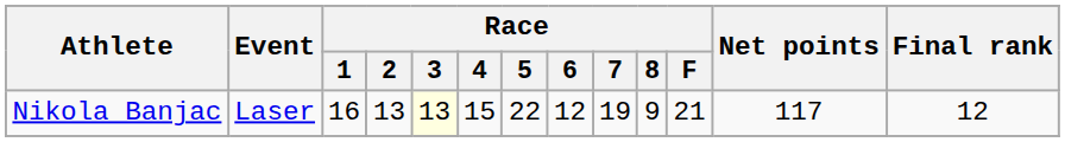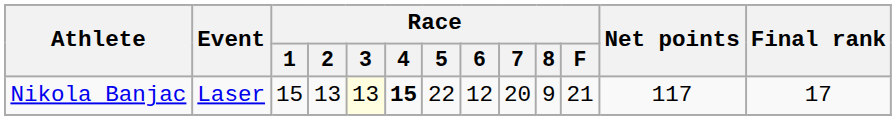Nikola Banjac | Race / 1: 16 -> 15
Nikola Banjac | Race / 4: normal -> bold
Nikola Banjac | Race / 7: 19 -> 20
Nikola Banjac | Final rank: 12 -> 17
